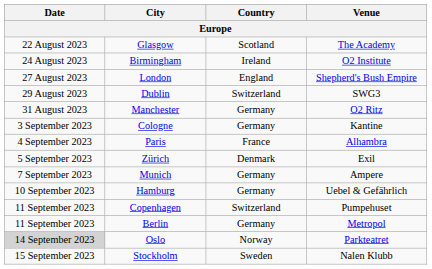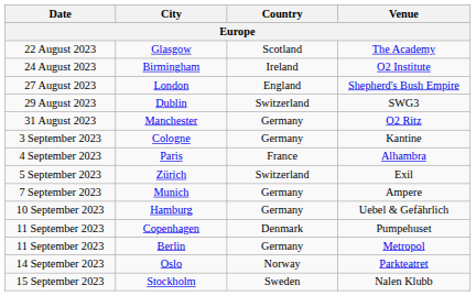Zürich | Country: Denmark -> Switzerland
Copenhagen | Country: Switzerland -> Denmark
Oslo | Date: lightgrey background -> no background
